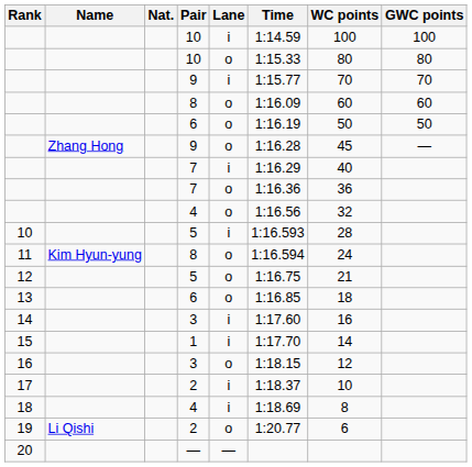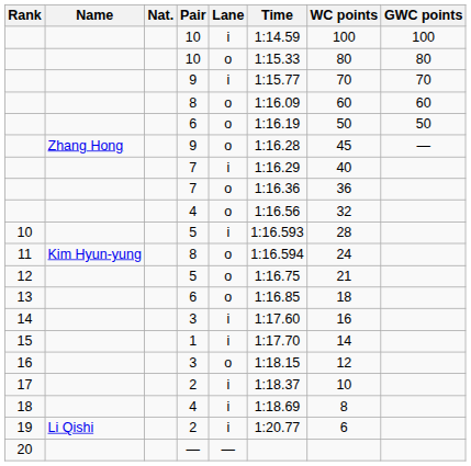19 | Lane: o -> i
